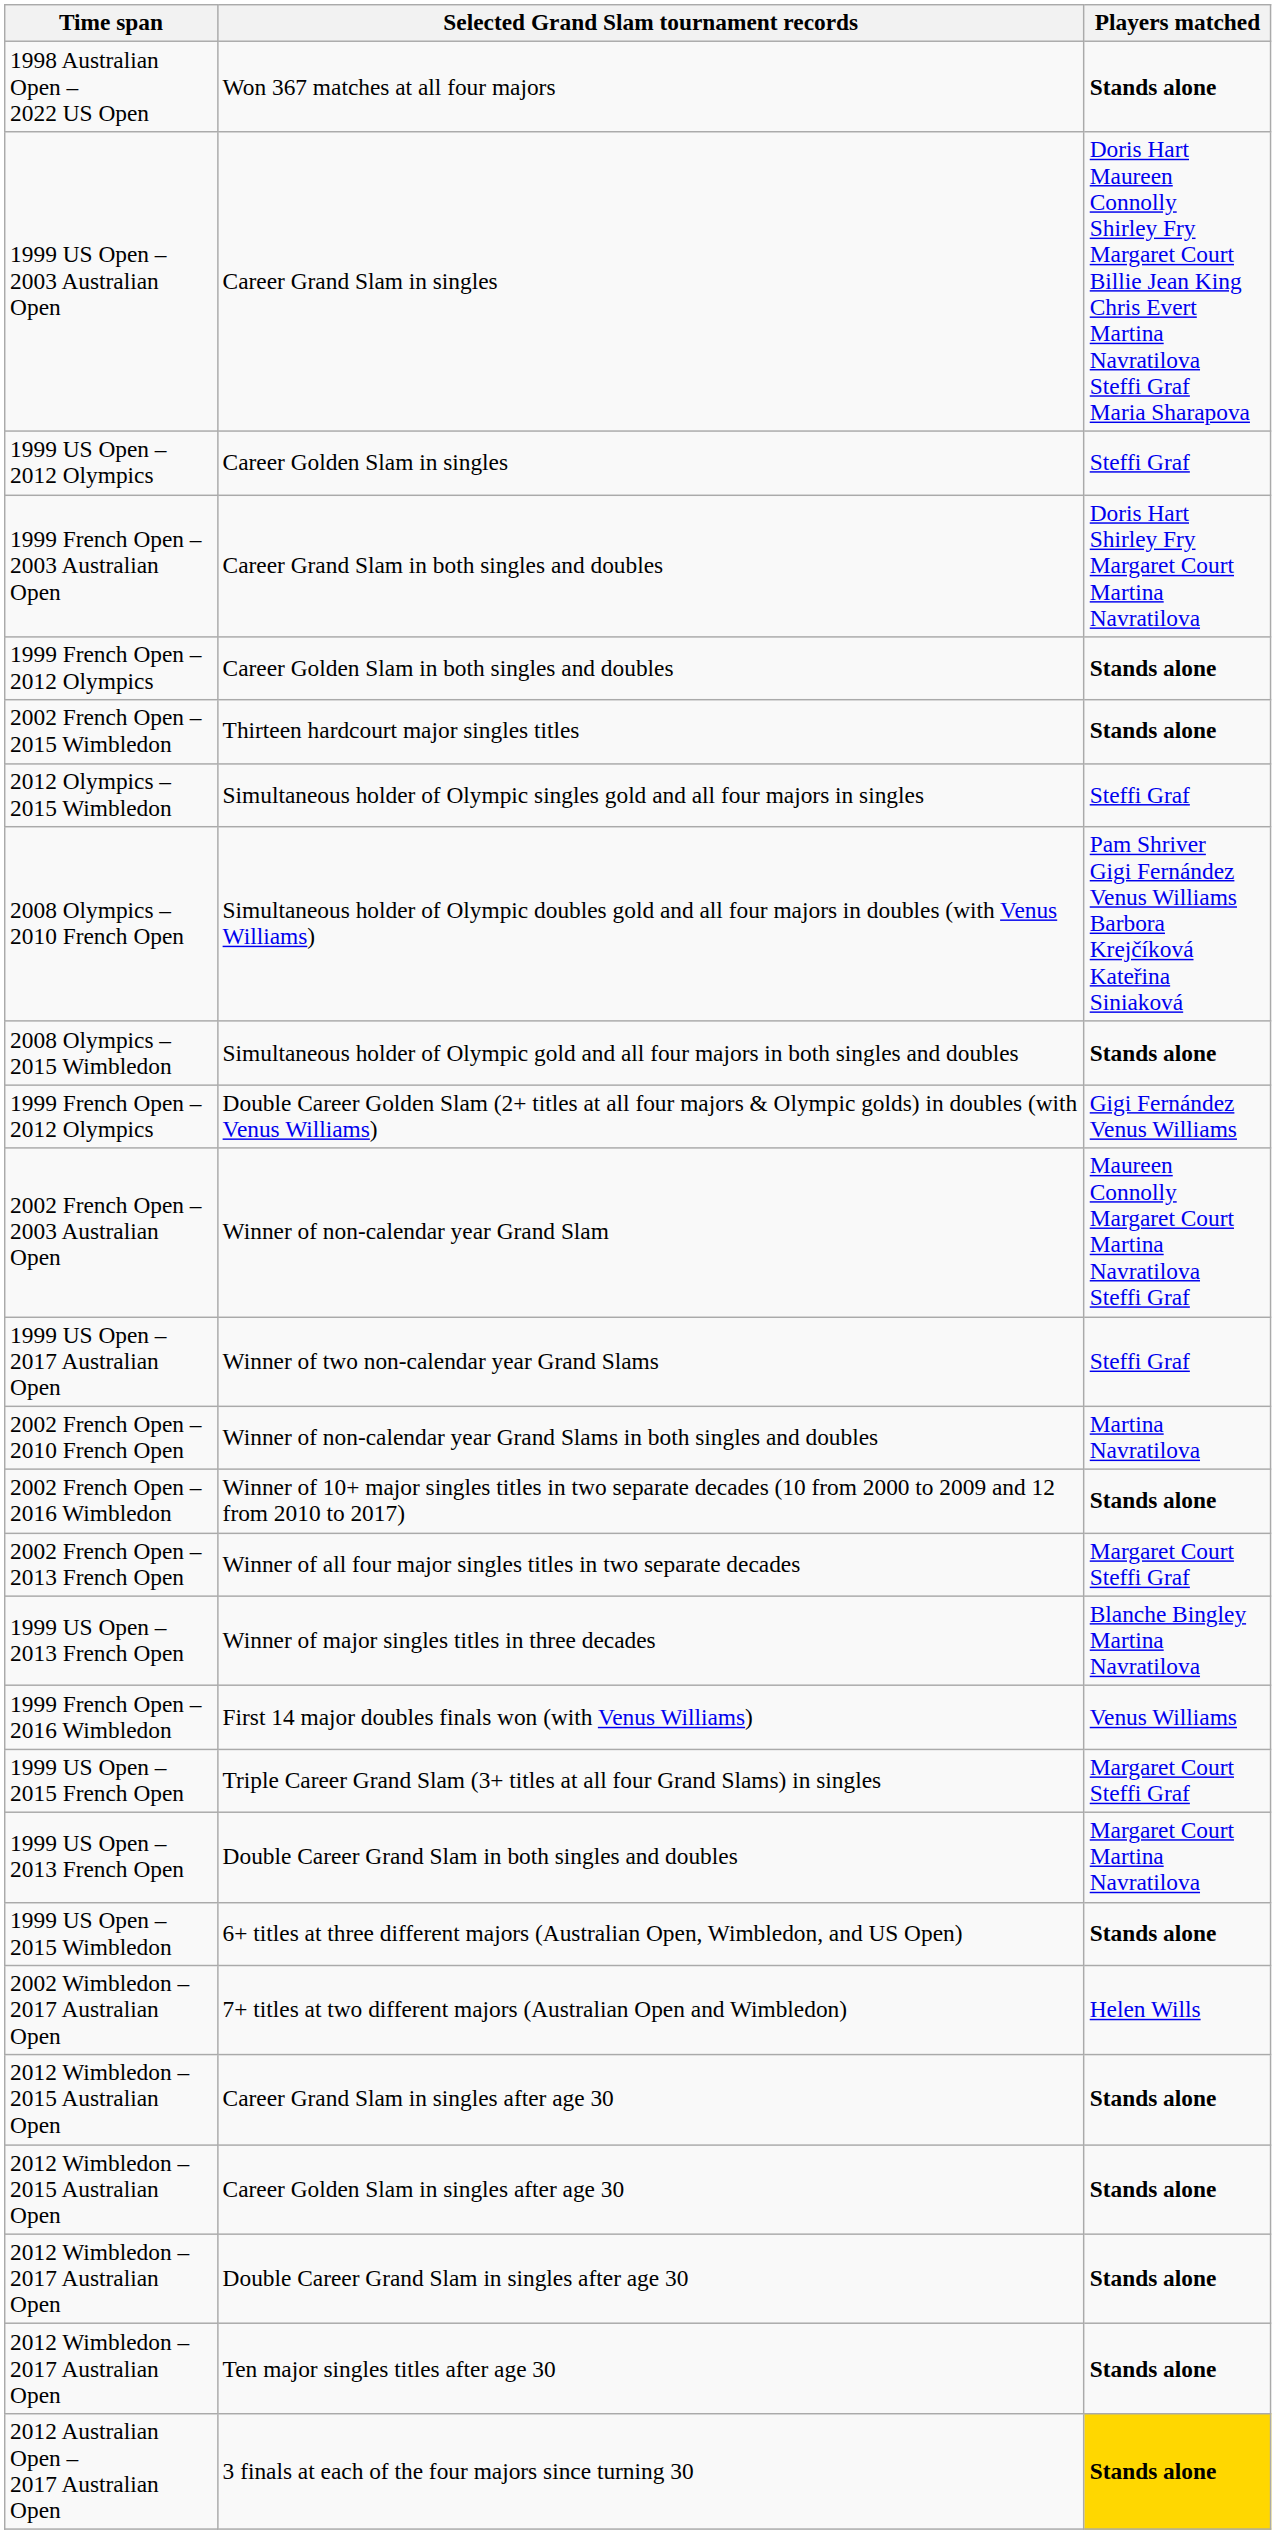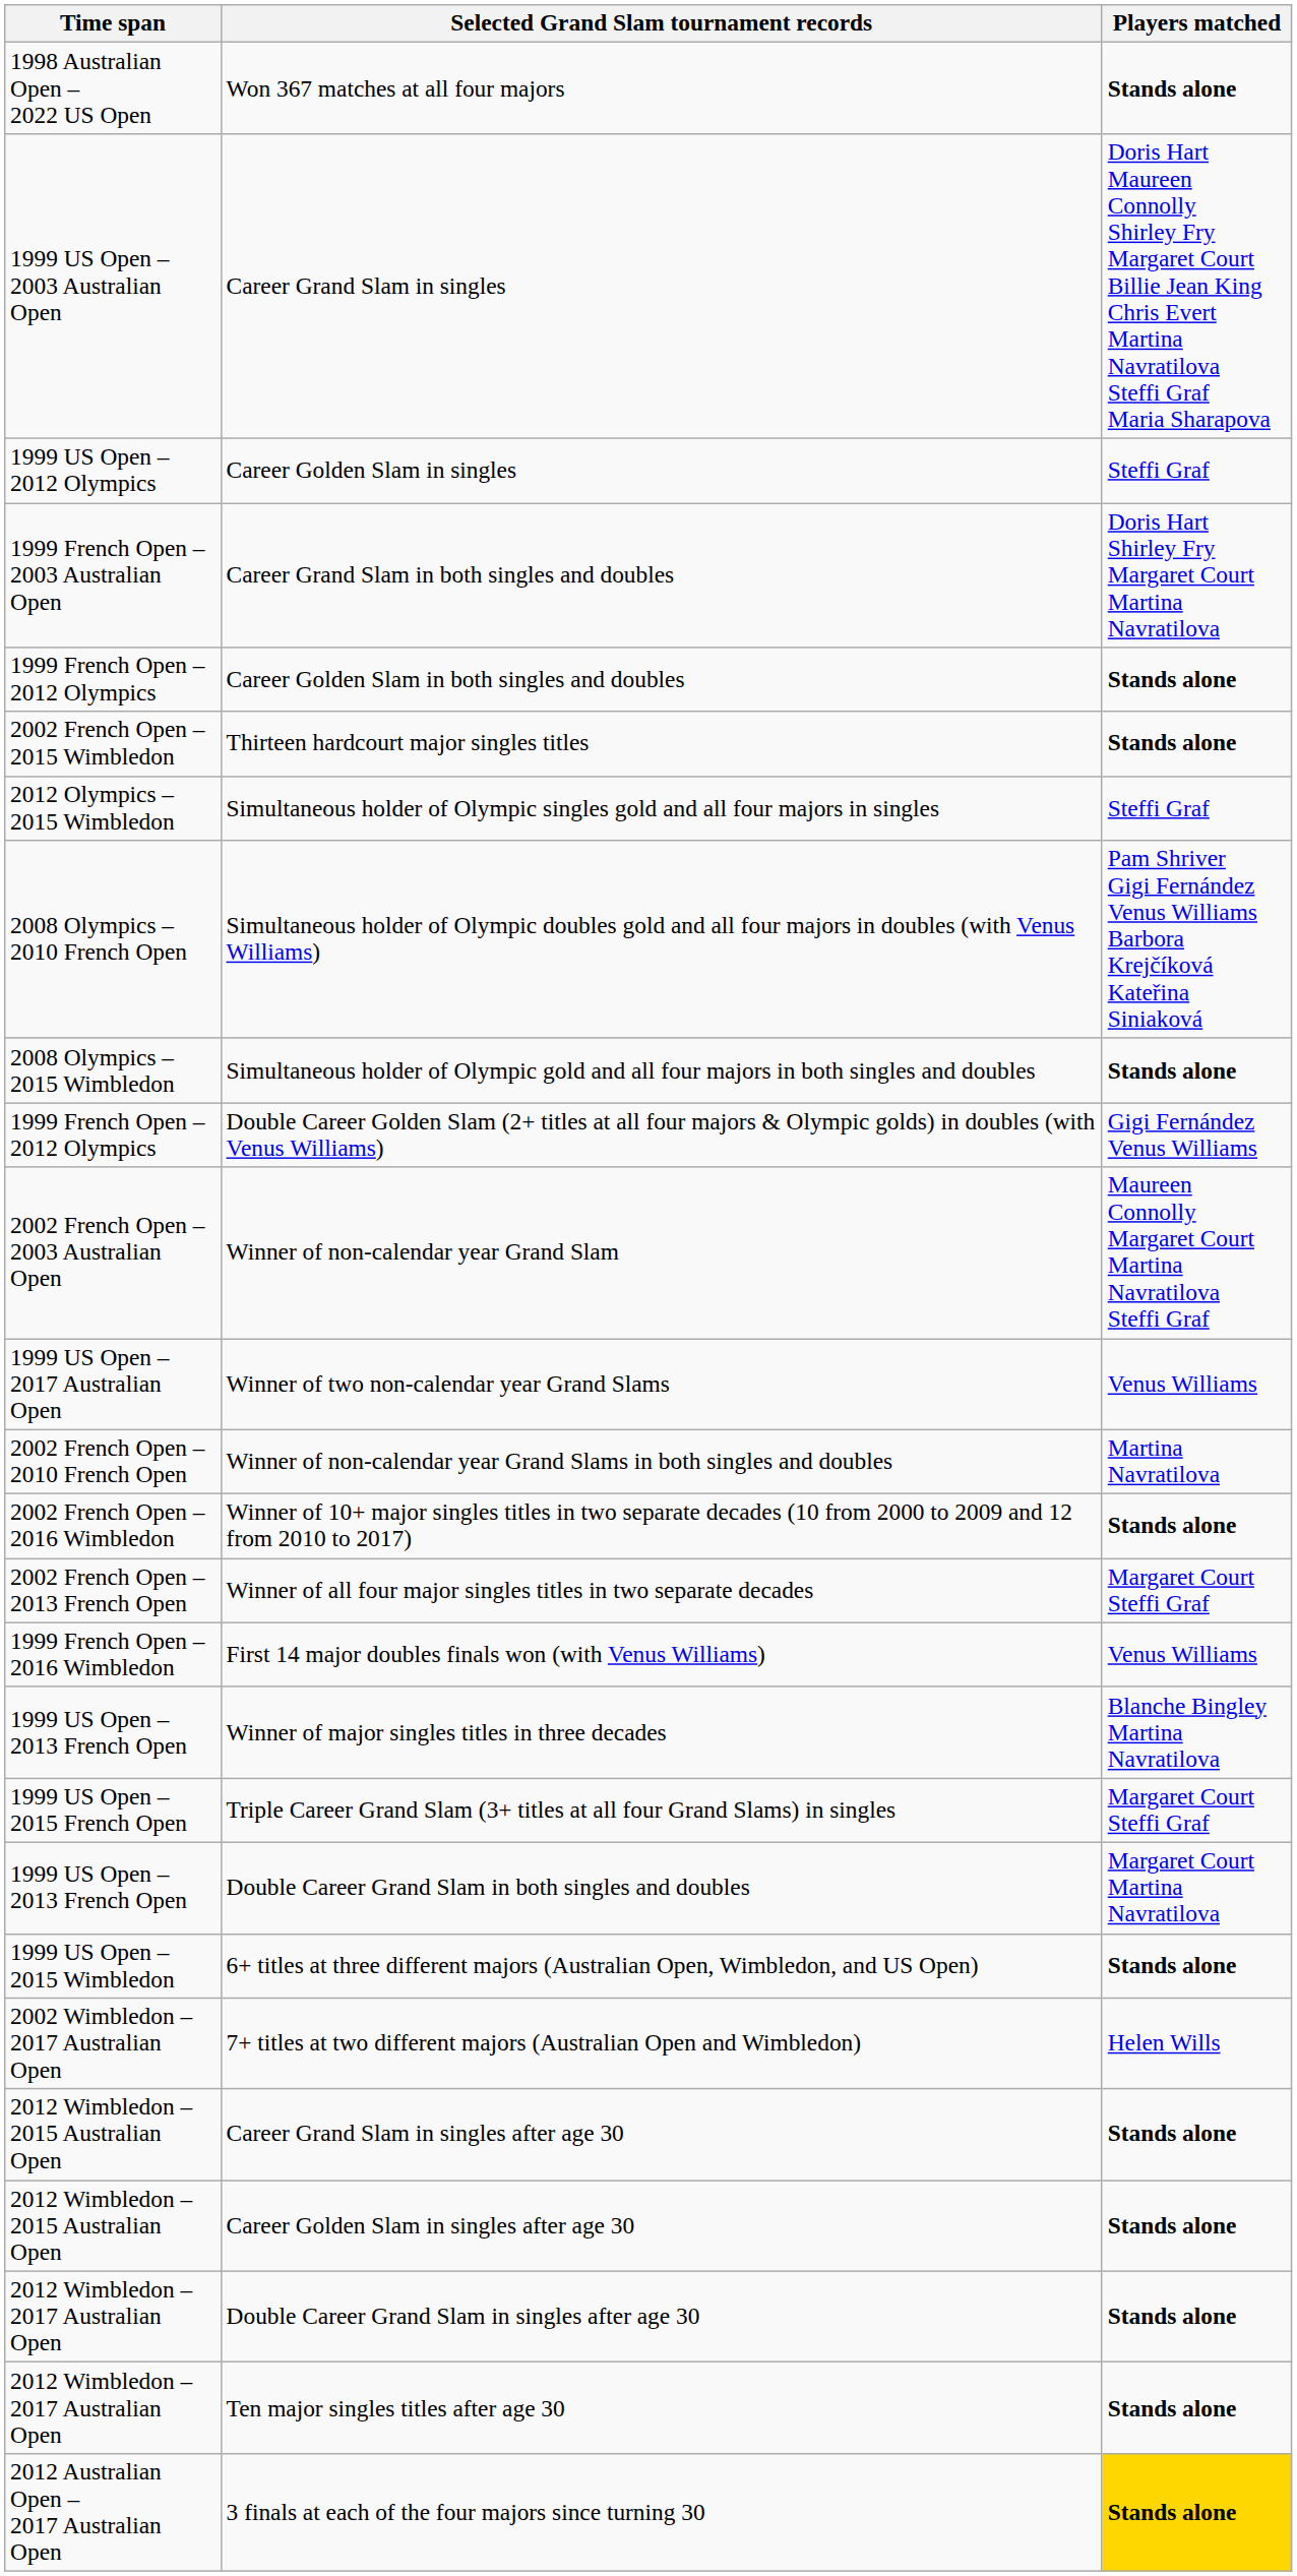Winner of two non-calendar year Grand Slams | Players matched: Steffi Graf -> Venus Williams
rows swapped: Winner of major singles titles in three decades <-> First 14 major doubles finals won (with Venus Williams)
